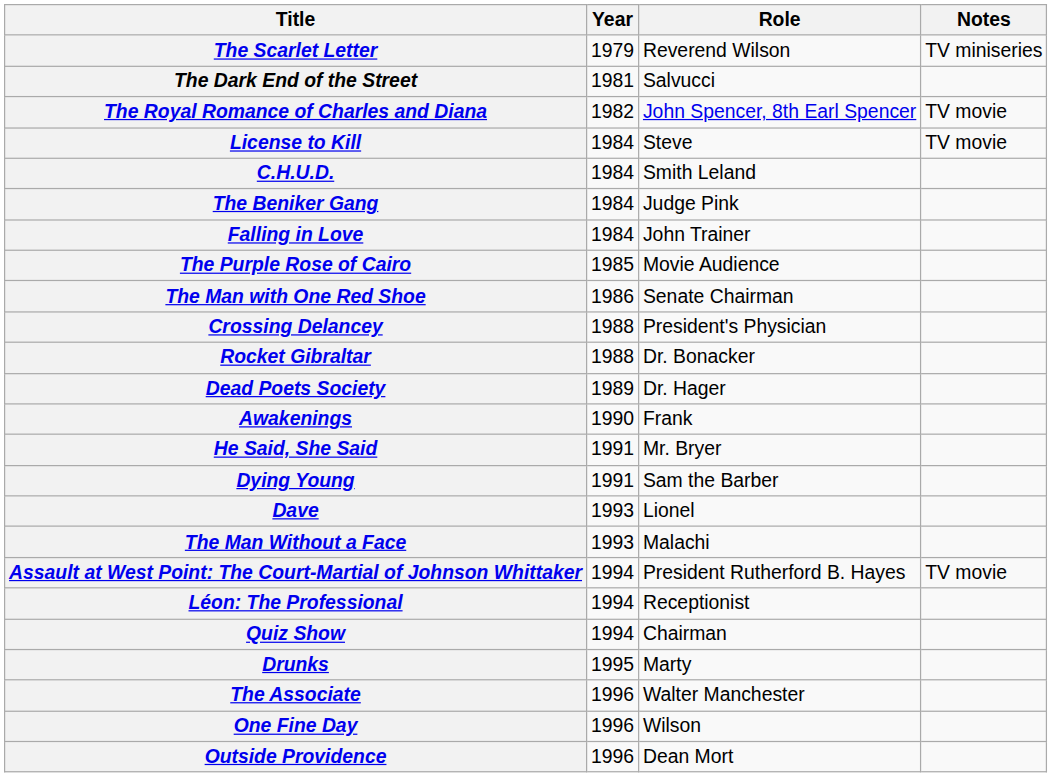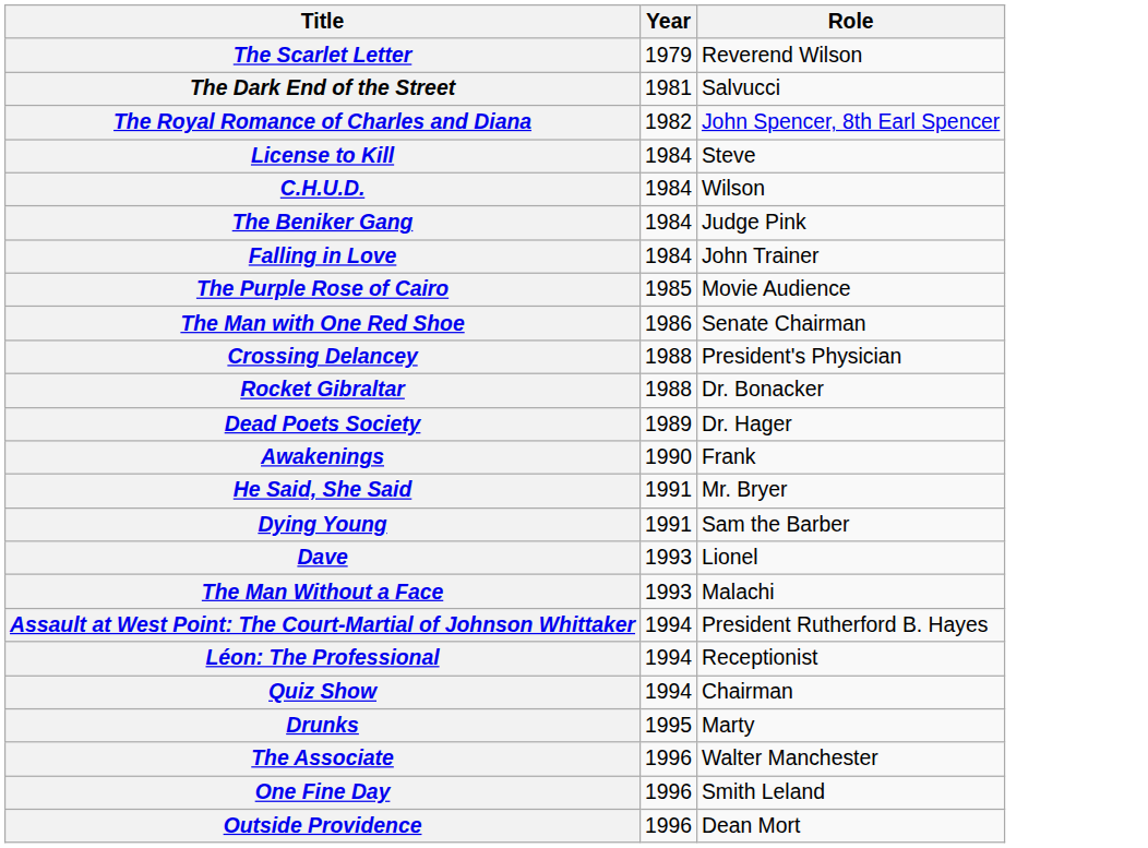- column: Notes | TV miniseries | TV movie | TV movie | TV movie
C.H.U.D. | Role: Smith Leland -> Wilson
One Fine Day | Role: Wilson -> Smith Leland
